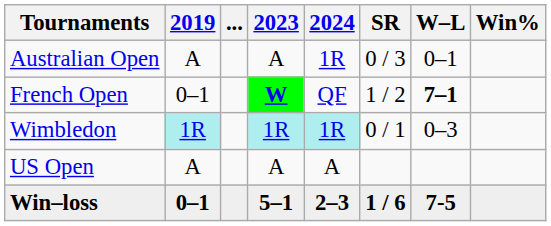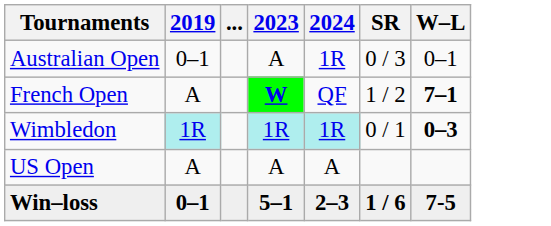- column: Win%
Australian Open | 2019: A -> 0–1
French Open | 2019: 0–1 -> A
Wimbledon | W–L: normal -> bold
